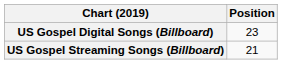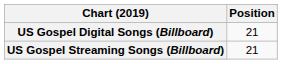US Gospel Digital Songs (Billboard) | Position: 23 -> 21
